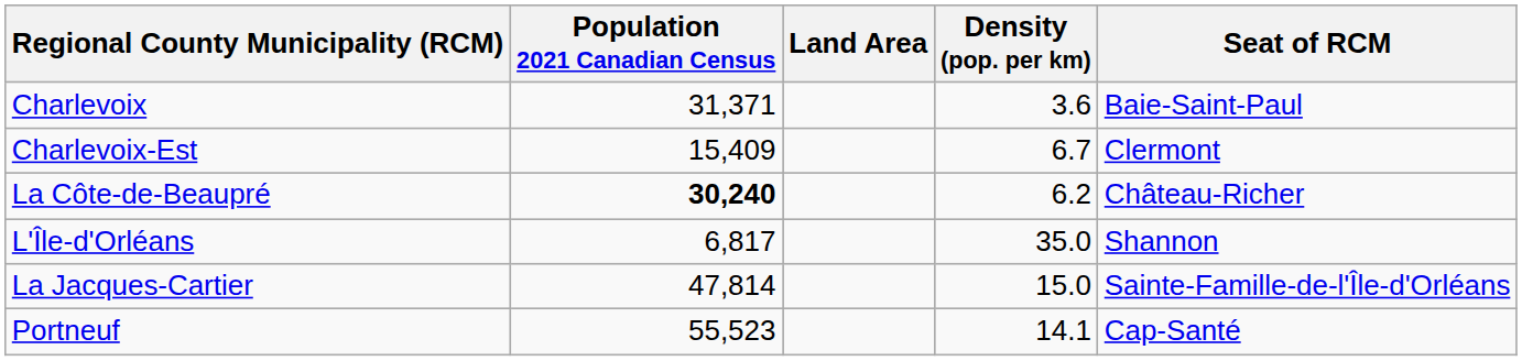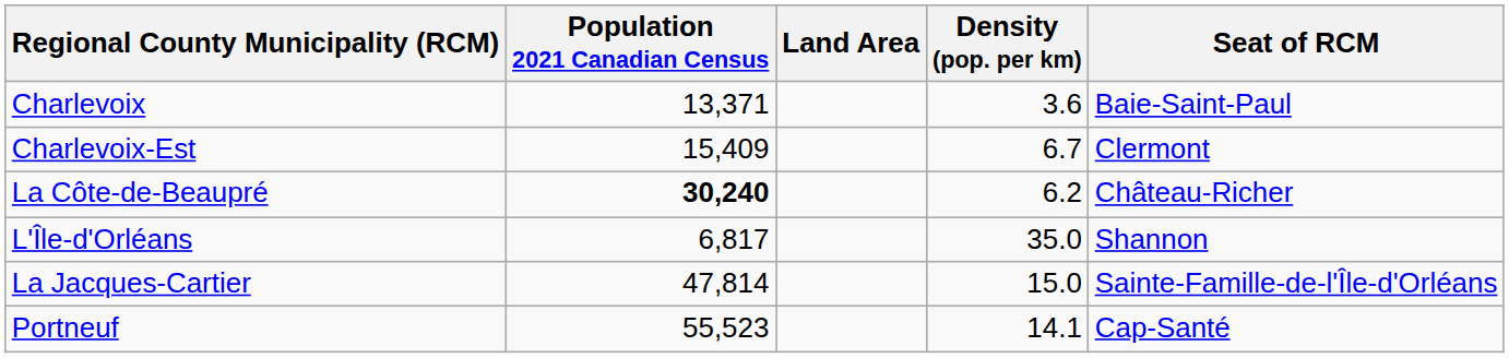Charlevoix | Population 2021 Canadian Census: 31,371 -> 13,371
